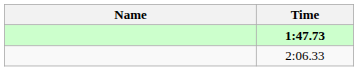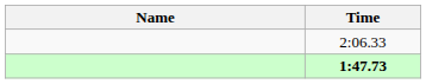rows swapped: 1:47.73 <-> 2:06.33
